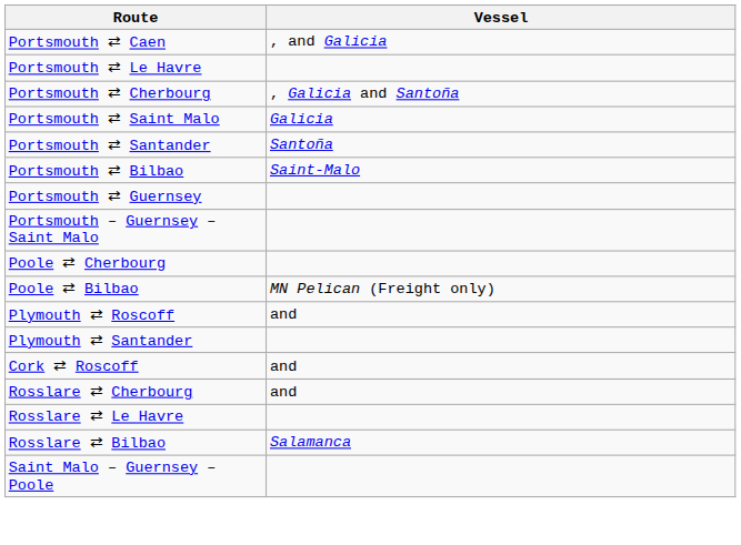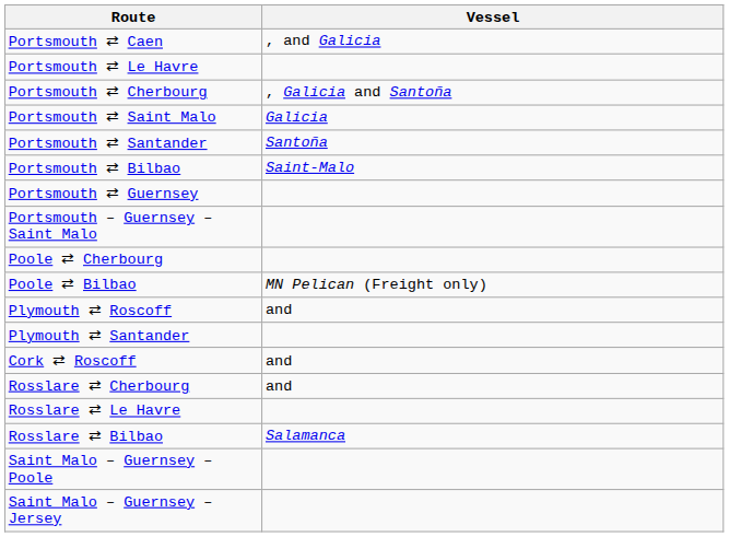+ row: Saint Malo – Guernsey – Jersey
